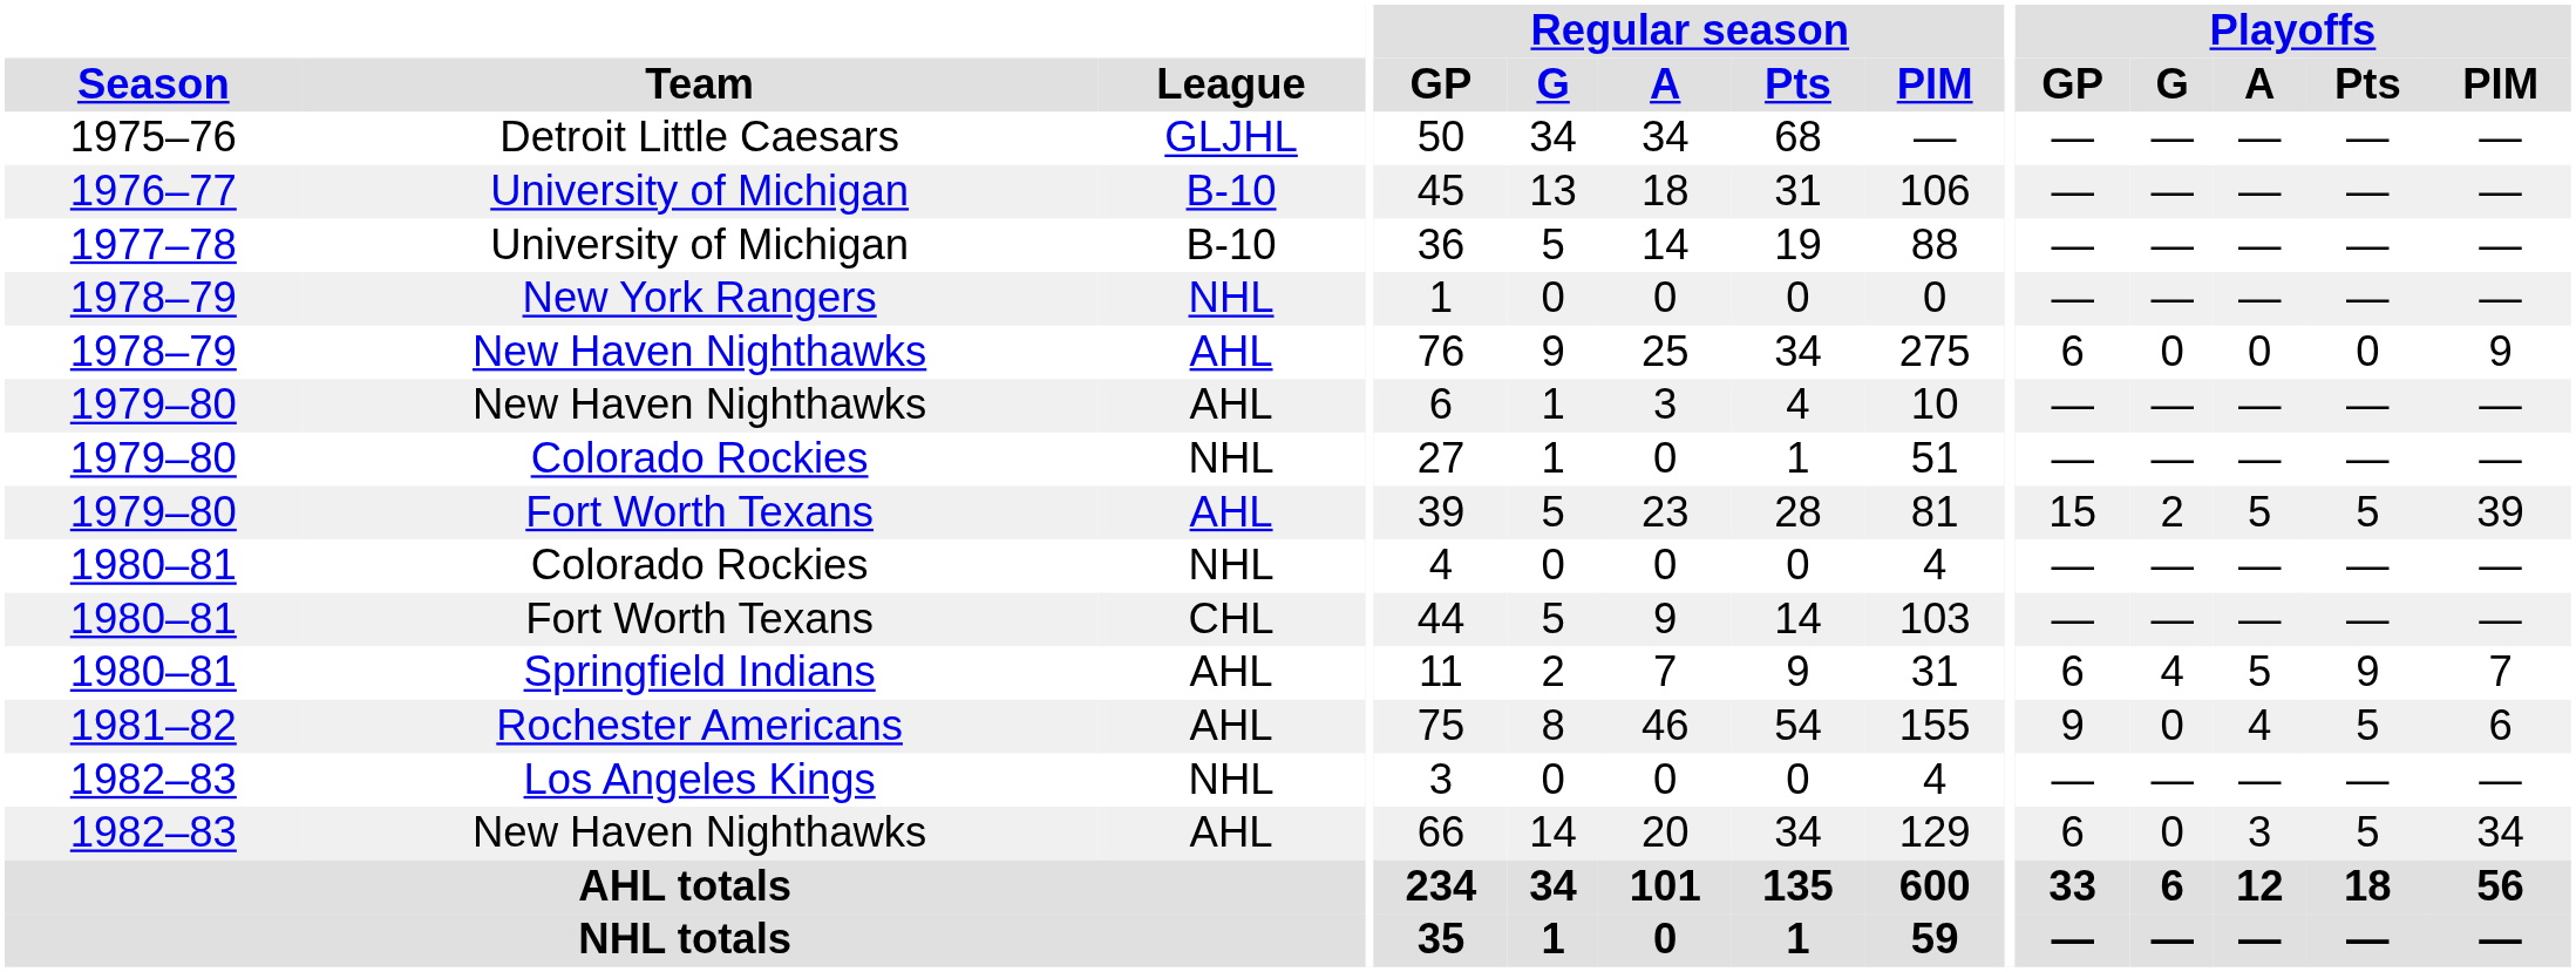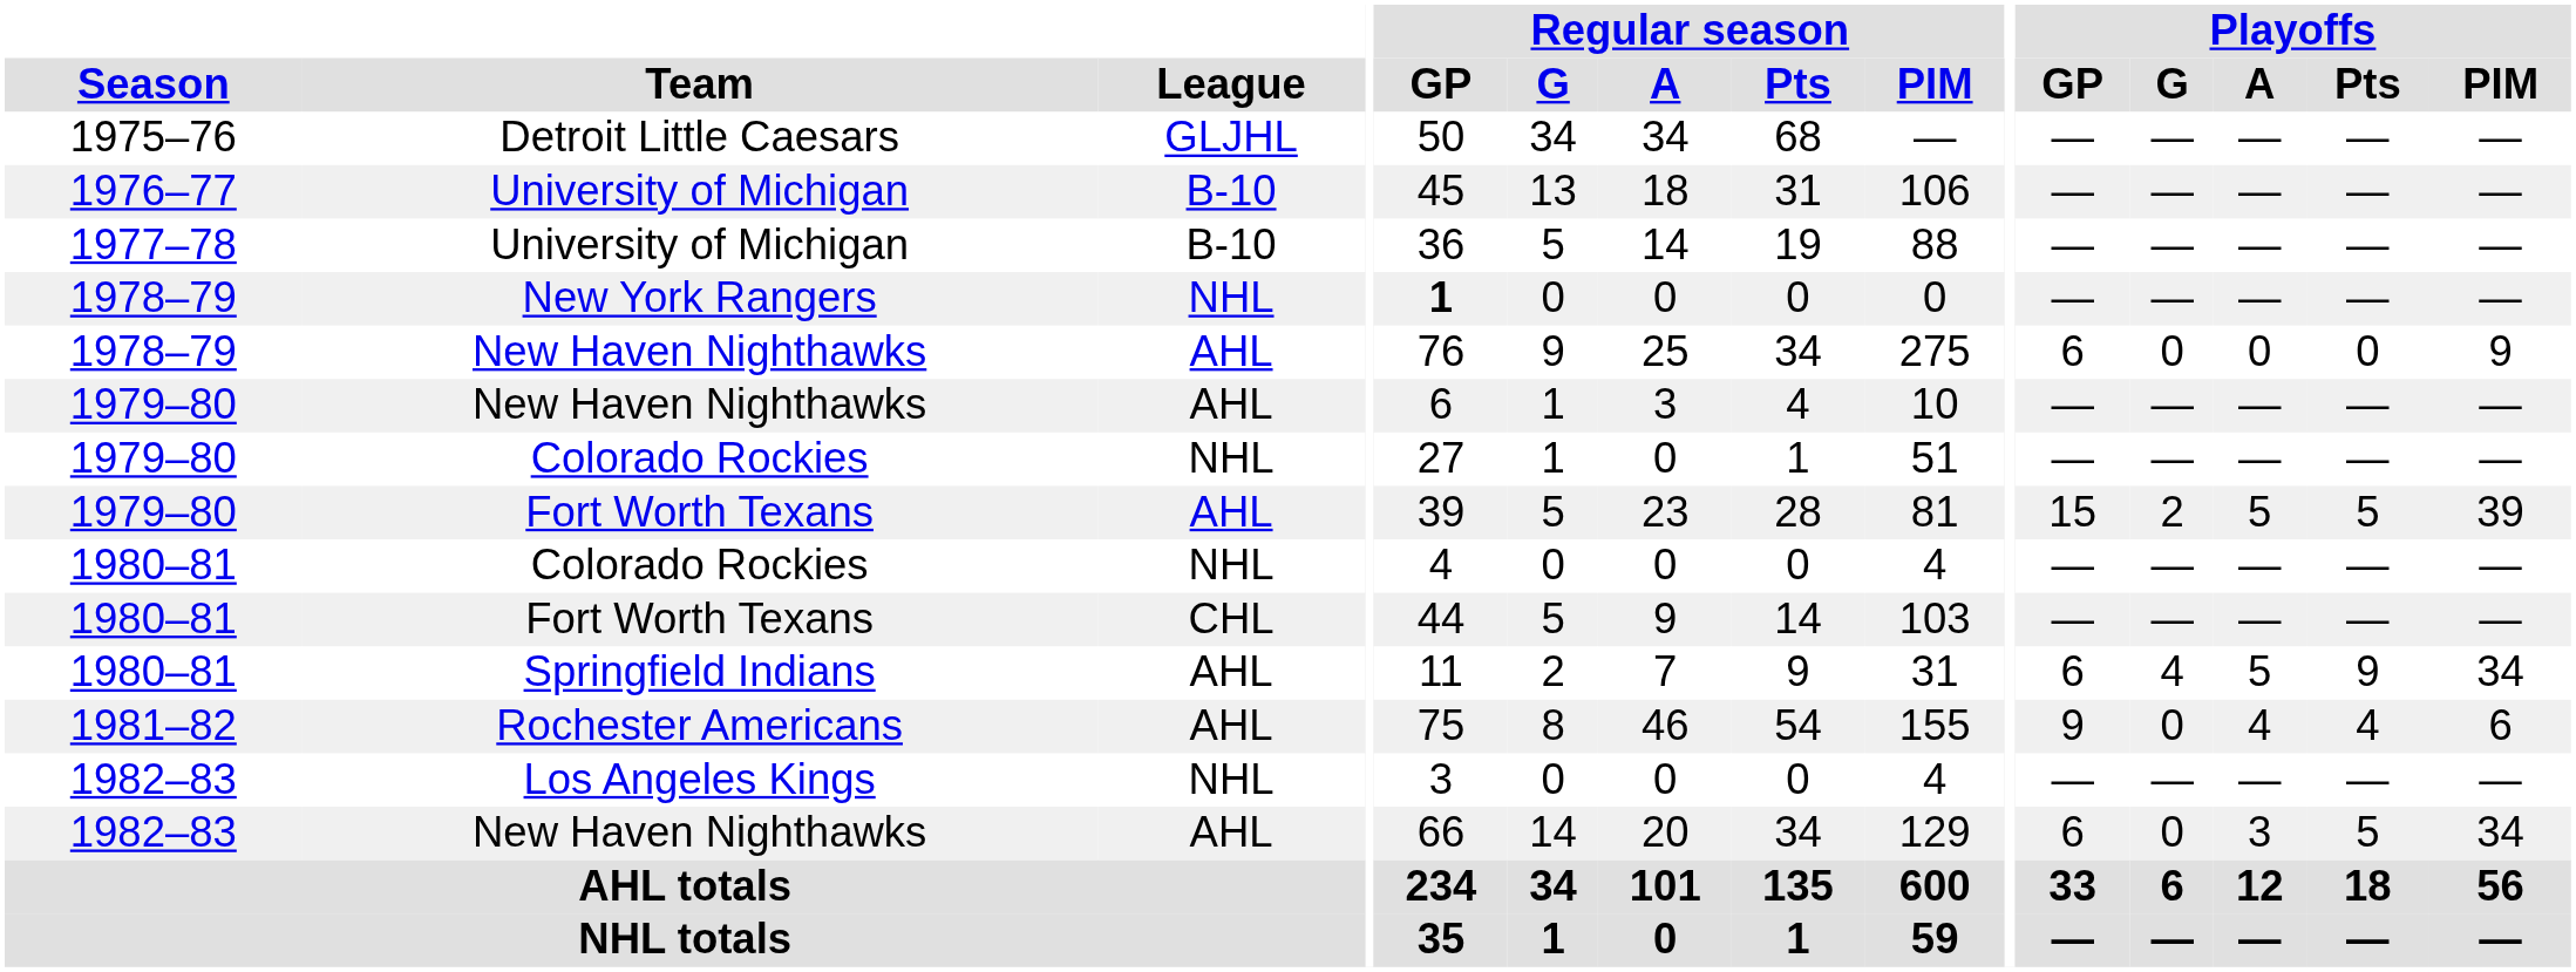New York Rangers | Regular season / GP: normal -> bold
Springfield Indians | Playoffs / PIM: 7 -> 34
Rochester Americans | Playoffs / Pts: 5 -> 4
